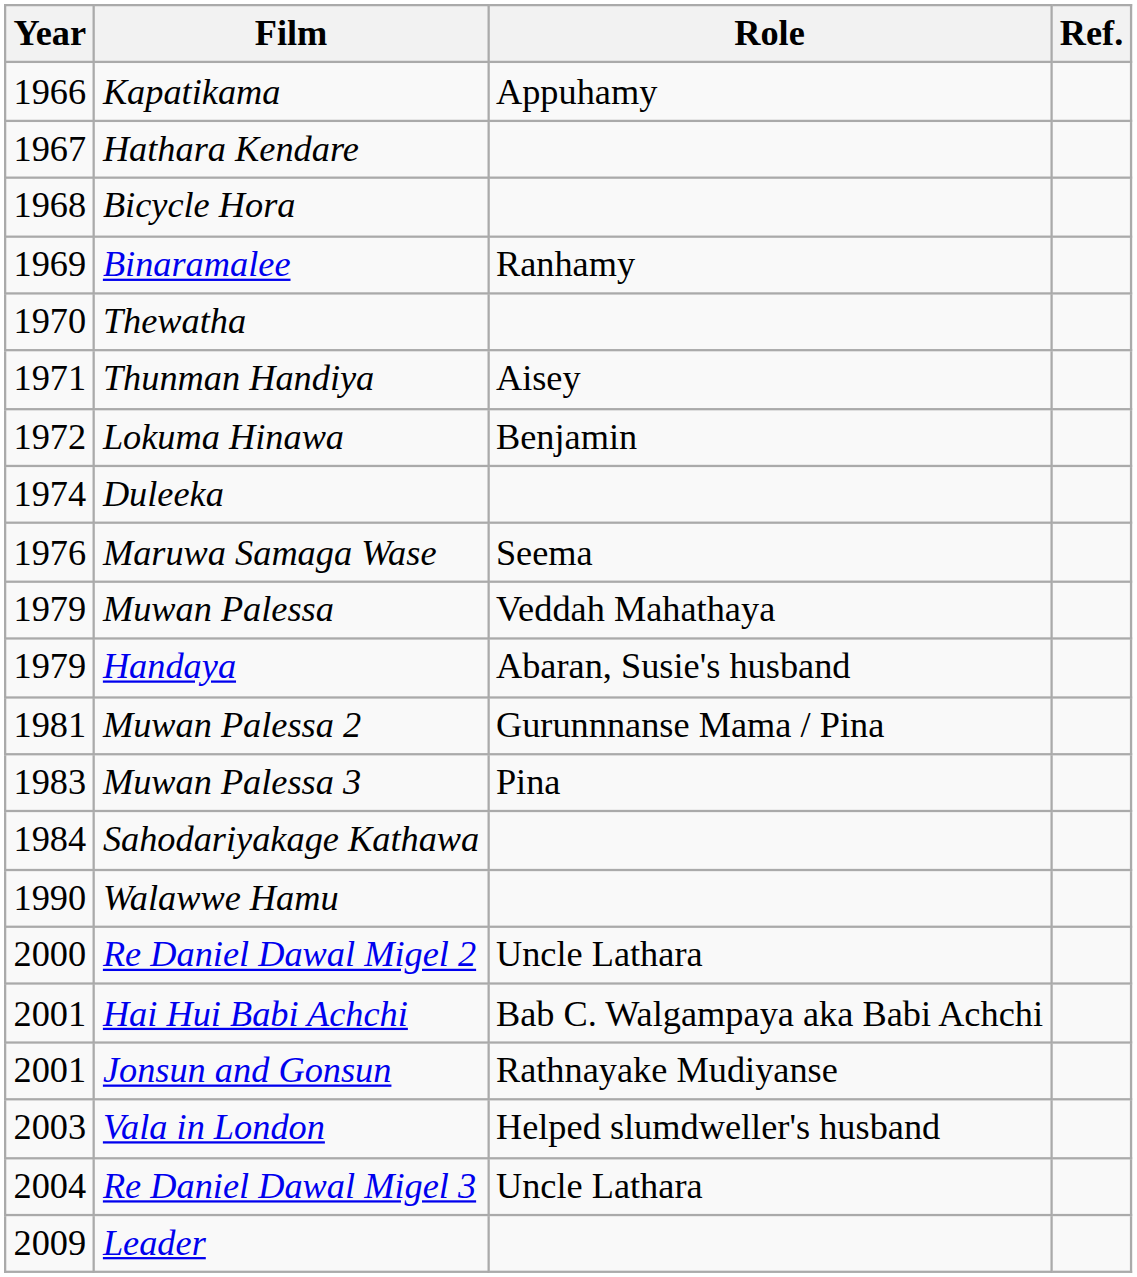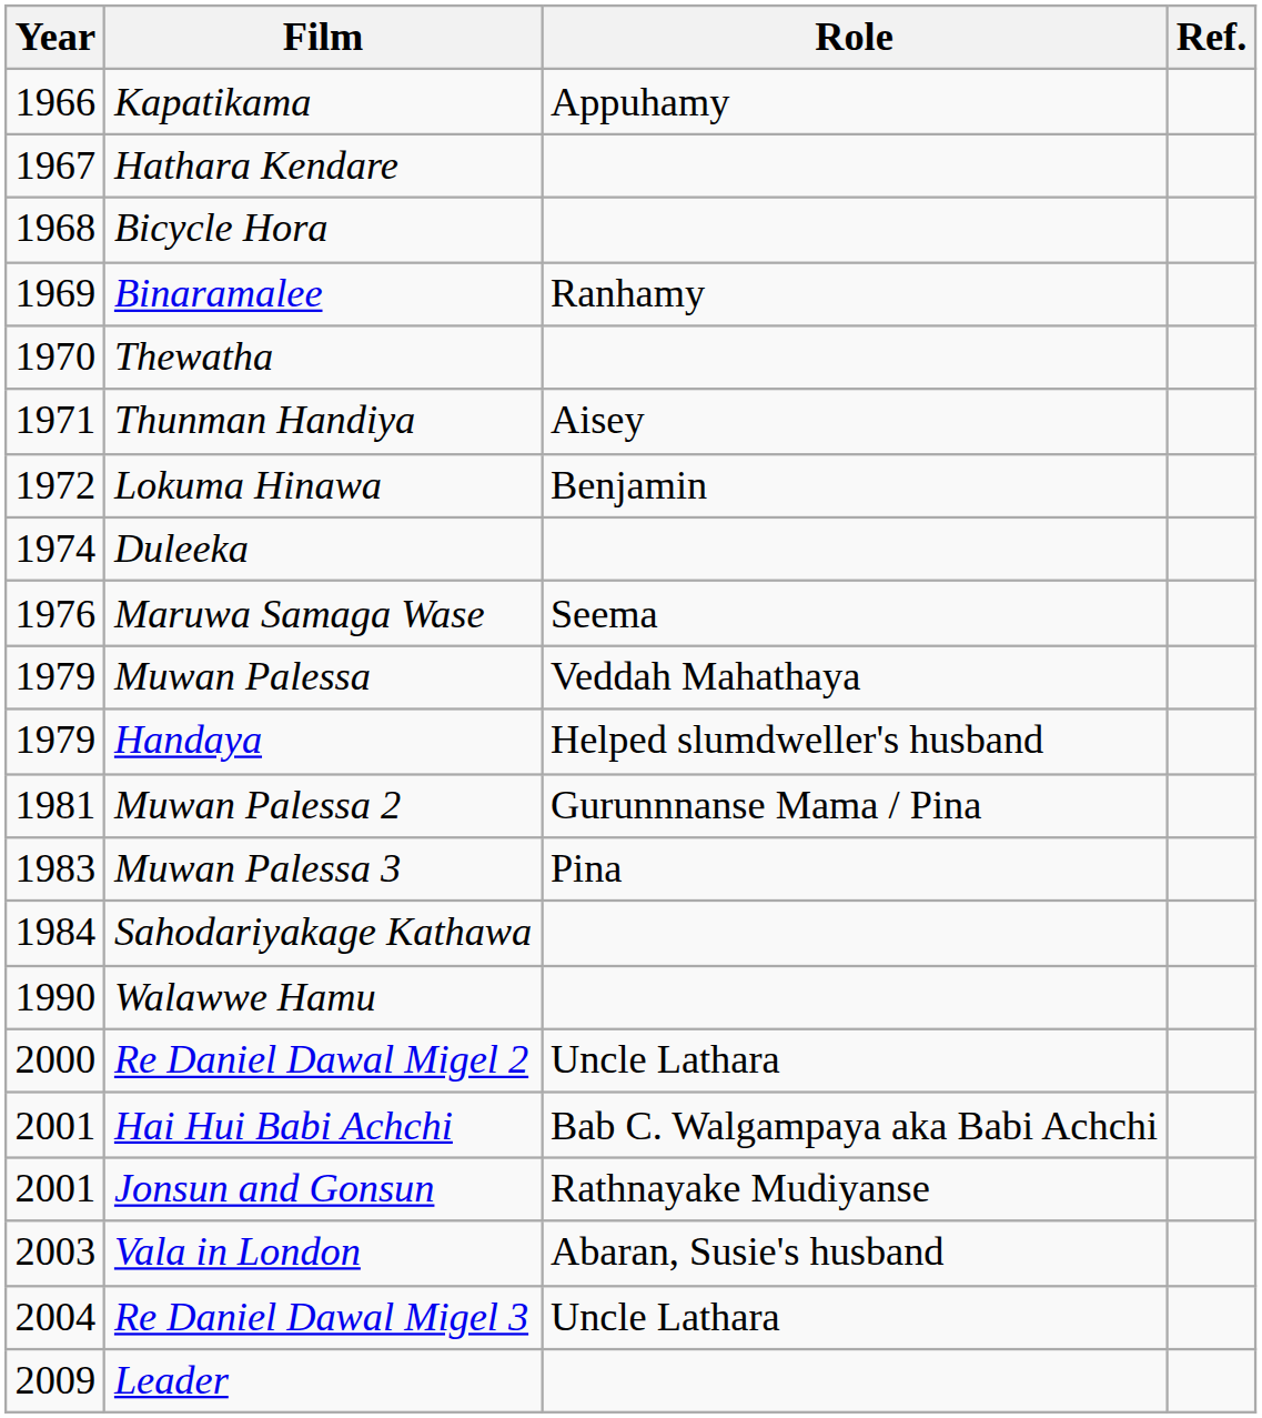Handaya | Role: Abaran, Susie's husband -> Helped slumdweller's husband
Vala in London | Role: Helped slumdweller's husband -> Abaran, Susie's husband
